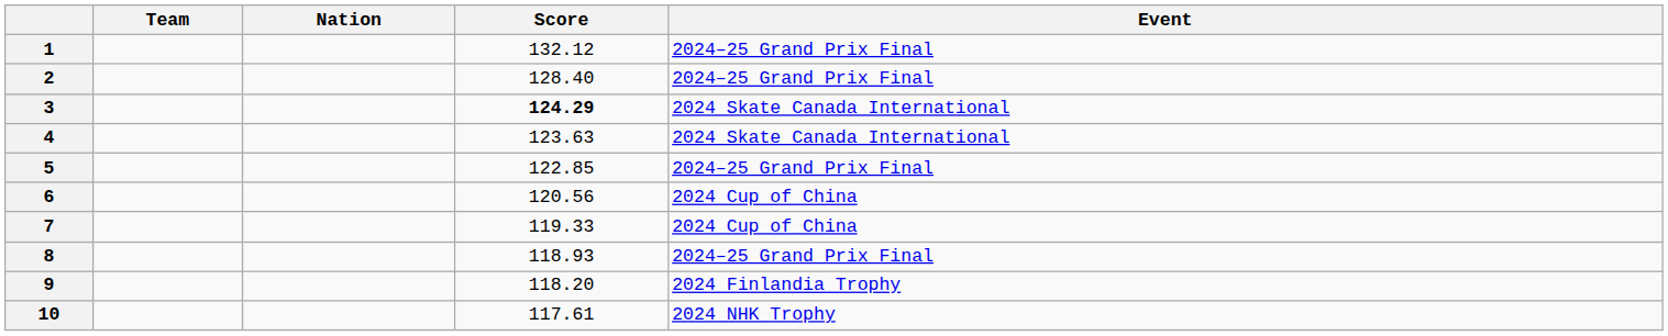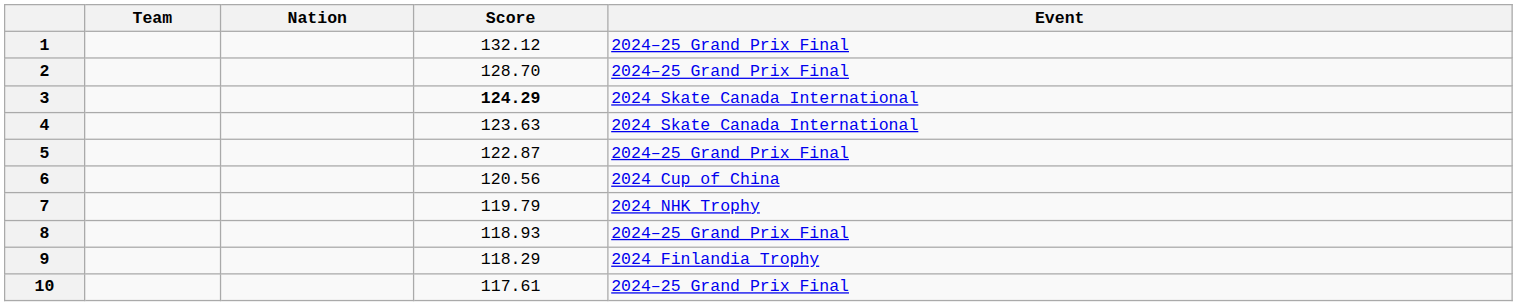2 | Score: 128.40 -> 128.70
5 | Score: 122.85 -> 122.87
7 | Score: 119.33 -> 119.79
7 | Event: 2024 Cup of China -> 2024 NHK Trophy
9 | Score: 118.20 -> 118.29
10 | Event: 2024 NHK Trophy -> 2024–25 Grand Prix Final
